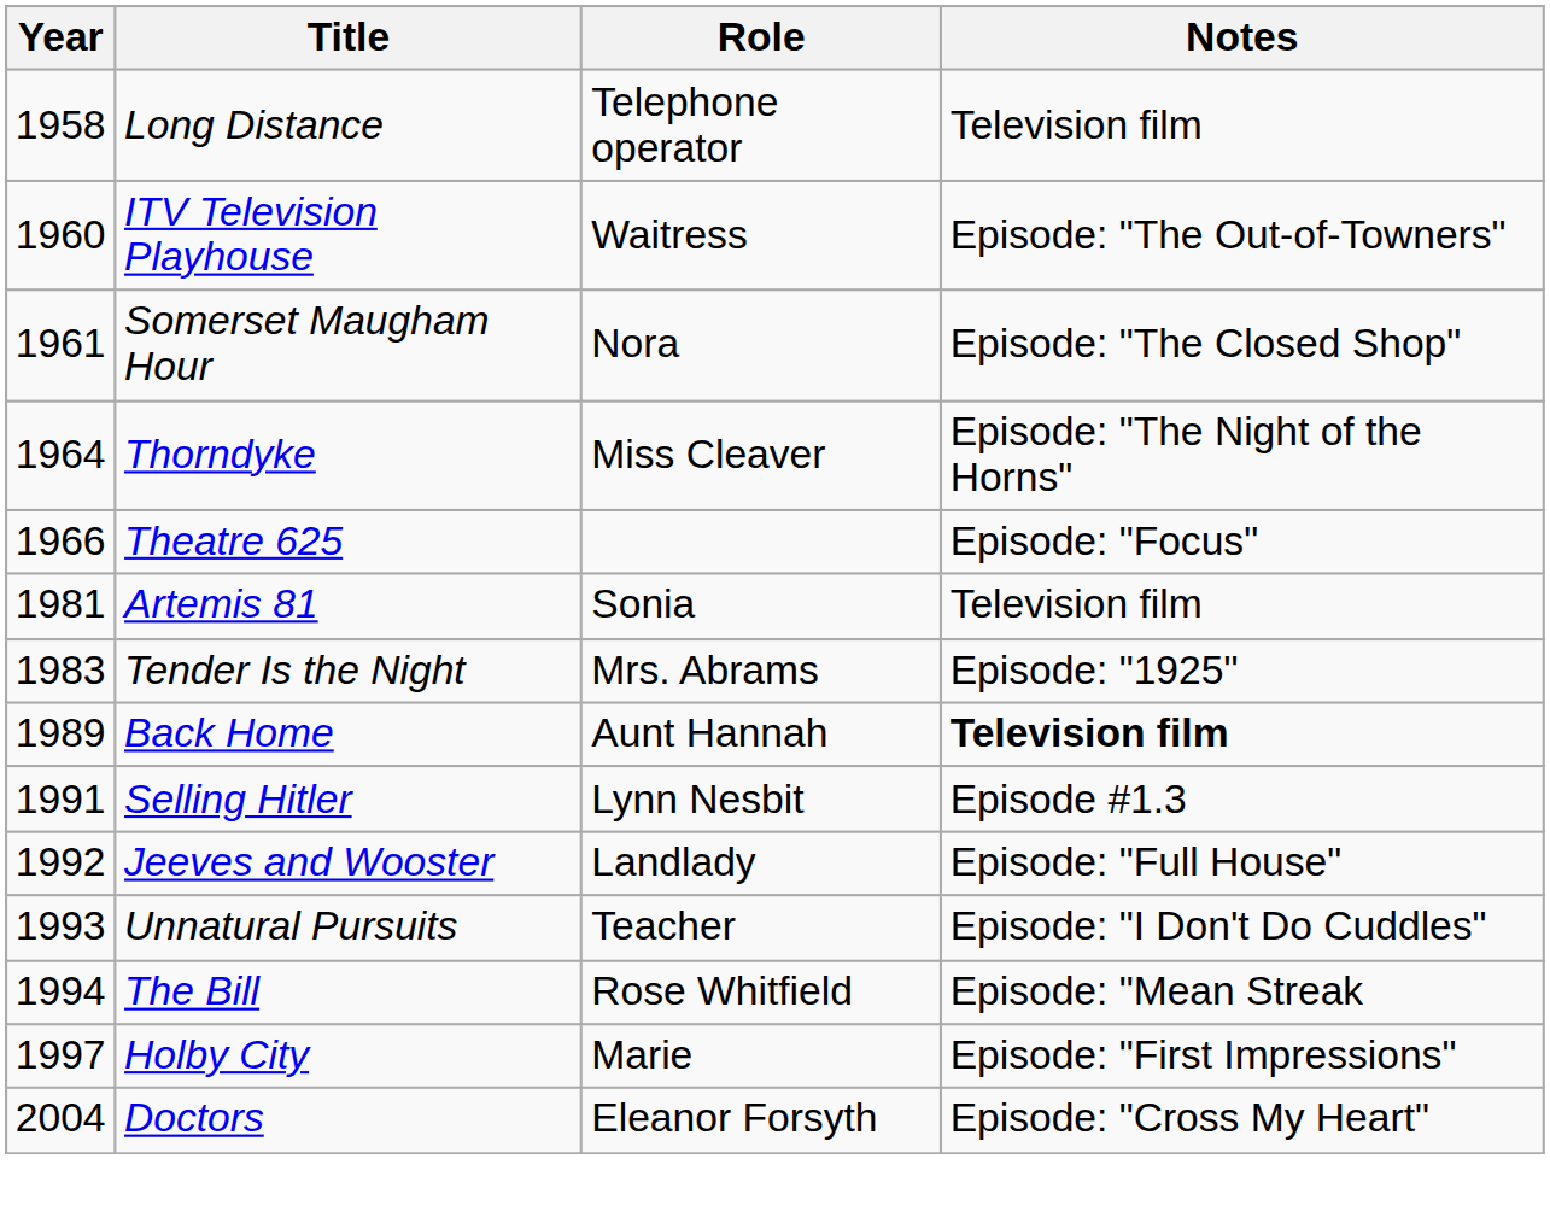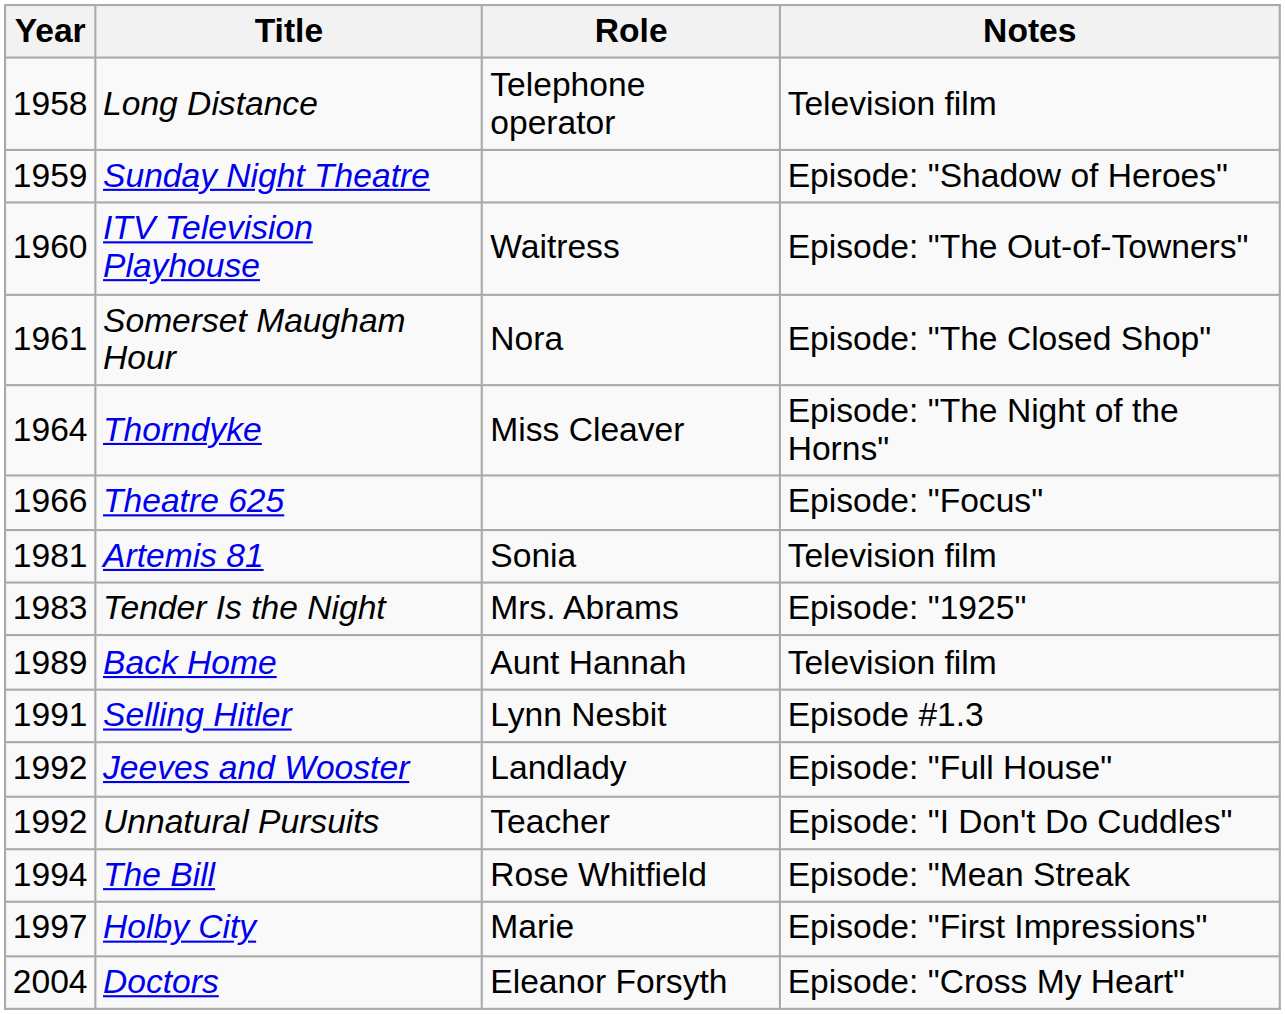+ row: 1959 | Sunday Night Theatre | Episode: "Shadow of Heroes"
Back Home | Notes: bold -> normal
Unnatural Pursuits | Year: 1993 -> 1992
